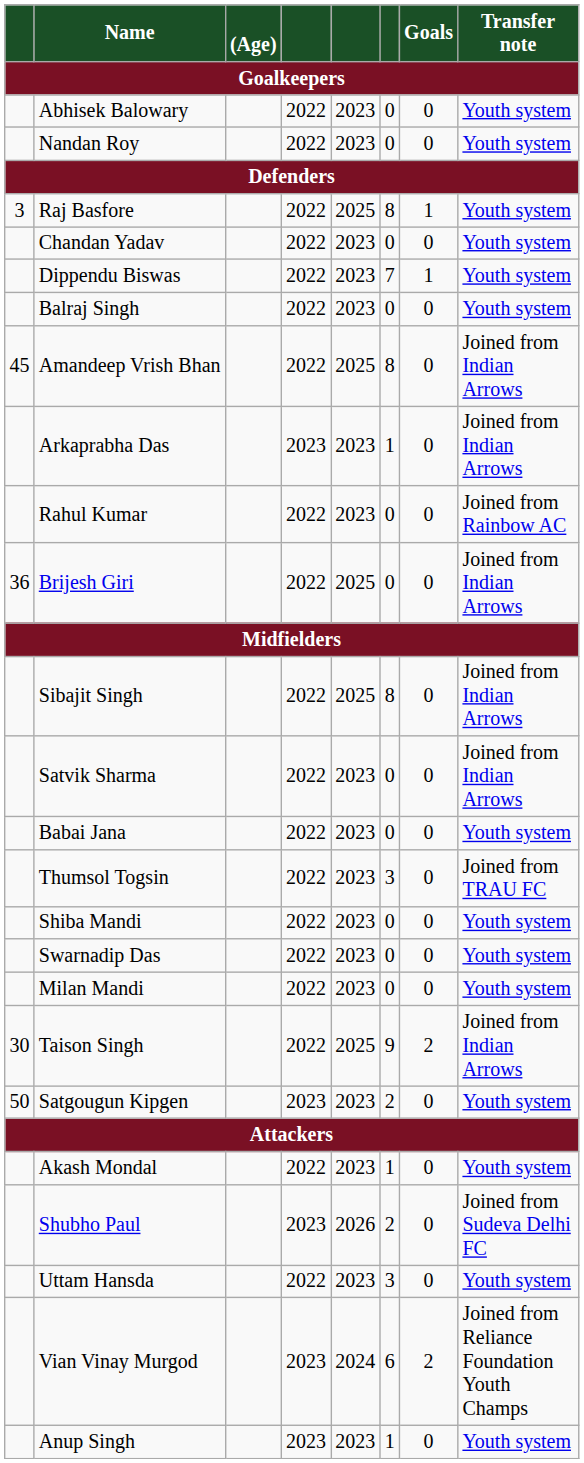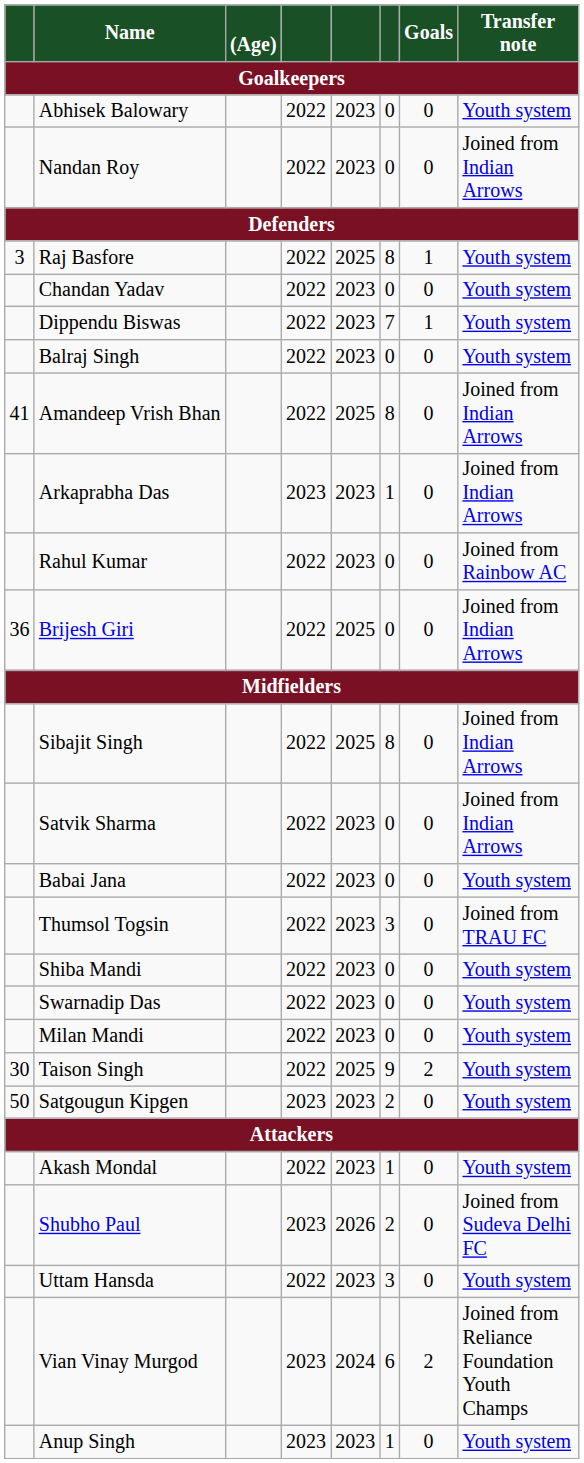Nandan Roy | Transfer note: Youth system -> Joined from Indian Arrows
Amandeep Vrish Bhan | column 1: 45 -> 41
Taison Singh | Transfer note: Joined from Indian Arrows -> Youth system
